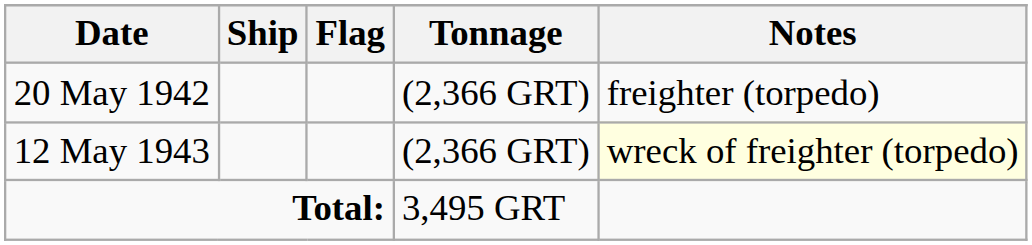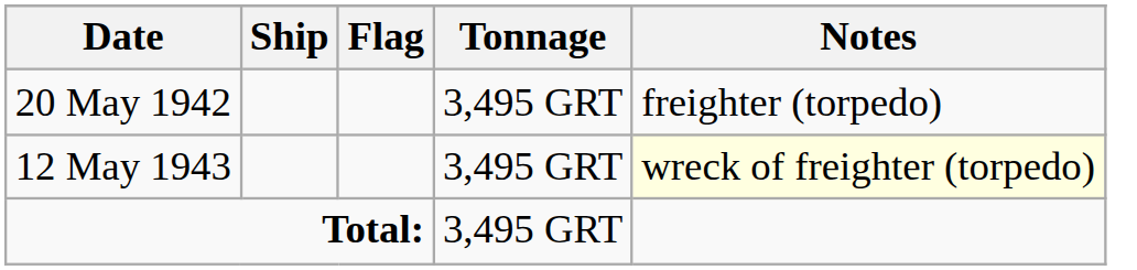20 May 1942 | Tonnage: (2,366 GRT) -> 3,495 GRT
12 May 1943 | Tonnage: (2,366 GRT) -> 3,495 GRT
